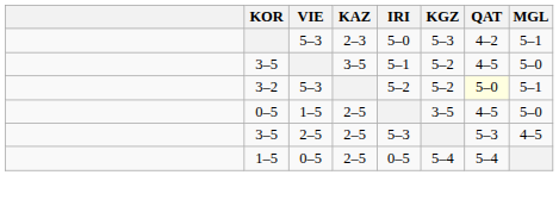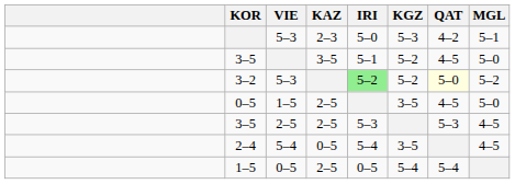3–2 | IRI: no background -> lightgreen background
3–2 | MGL: 5–1 -> 5–2
+ row: 2–4 | 5–4 | 0–5 | 5–4 | 3–5 | 4–5
